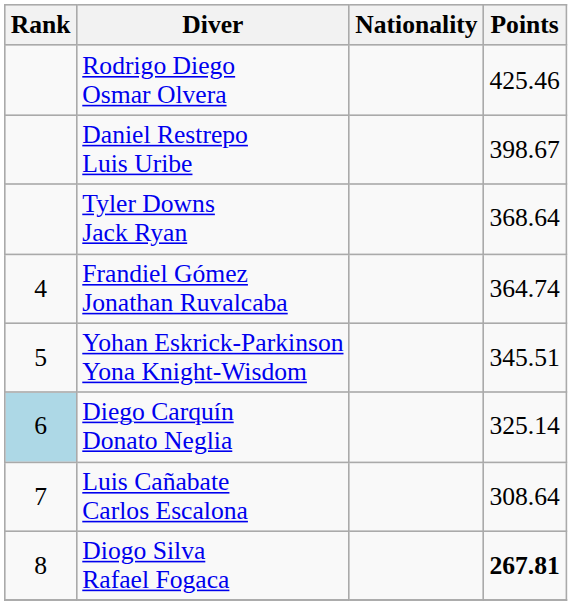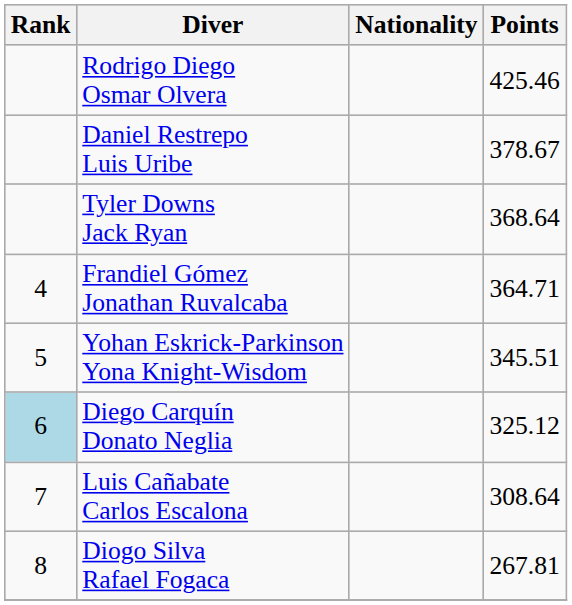Daniel Restrepo Luis Uribe | Points: 398.67 -> 378.67
Frandiel Gómez Jonathan Ruvalcaba | Points: 364.74 -> 364.71
Diego Carquín Donato Neglia | Points: 325.14 -> 325.12
Diogo Silva Rafael Fogaca | Points: bold -> normal
